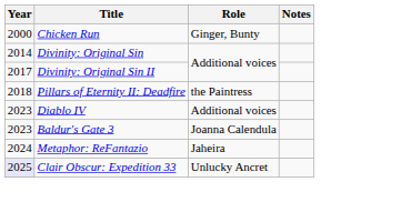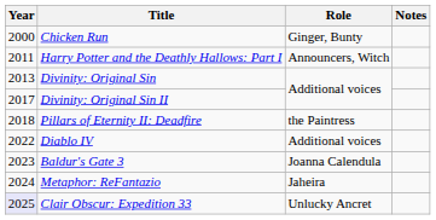+ row: 2011 | Harry Potter and the Deathly Hallows: Part I | Announcers, Witch
Divinity: Original Sin | Year: 2014 -> 2013
Diablo IV | Year: 2023 -> 2022
